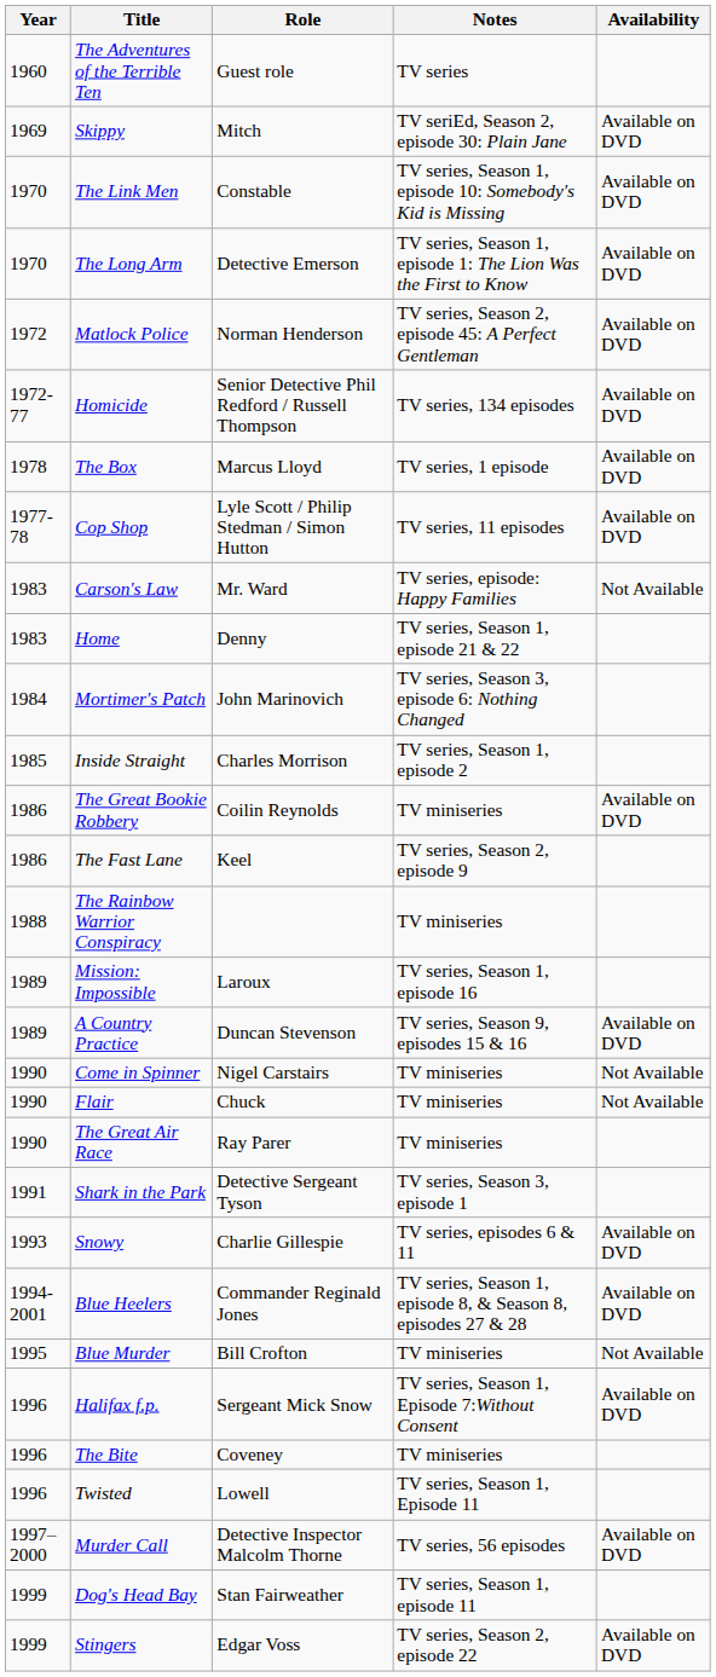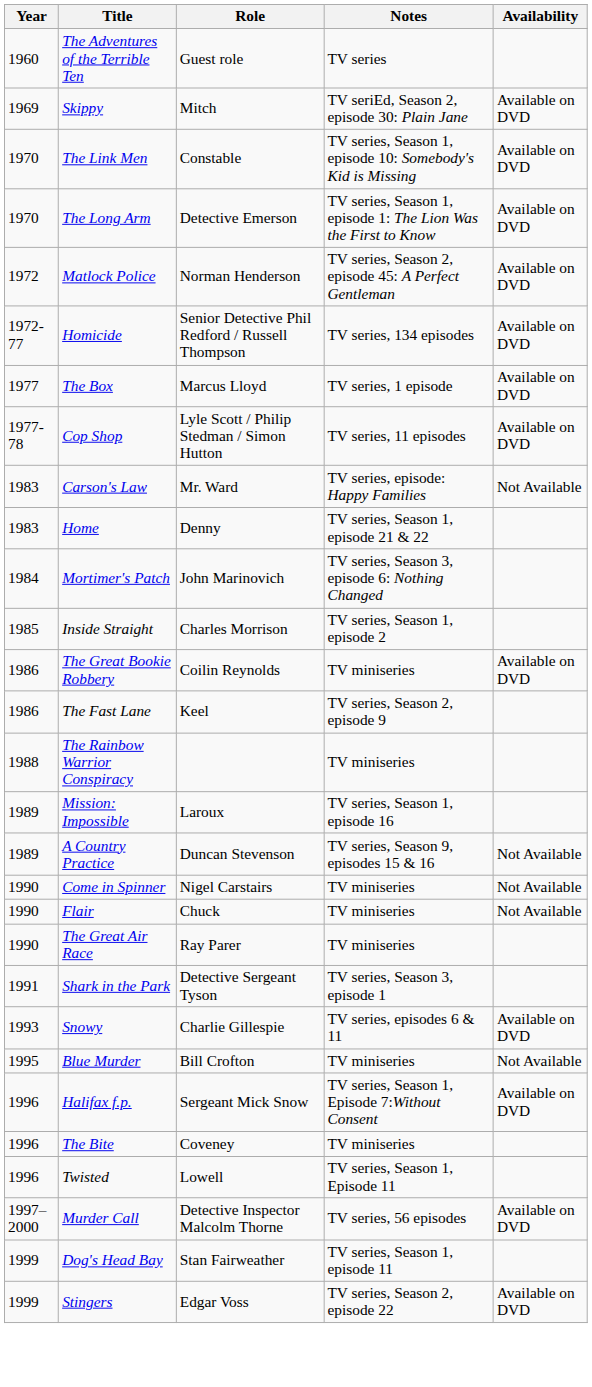The Box | Year: 1978 -> 1977
A Country Practice | Availability: Available on DVD -> Not Available
- row: 1994-2001 | Blue Heelers | Commander Reginald Jones | TV series, Season 1, episode 8, & Season 8, episodes 27 & 28 | Available on DVD
